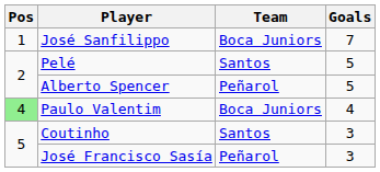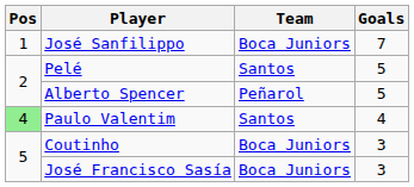Paulo Valentim | Team: Boca Juniors -> Santos
Coutinho | Team: Santos -> Boca Juniors
José Francisco Sasía | Team: Peñarol -> Boca Juniors
